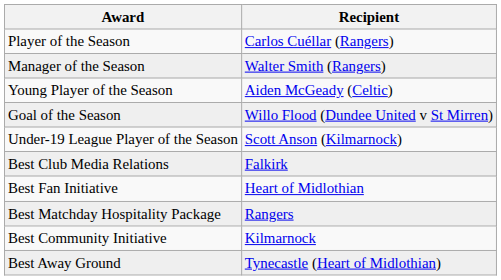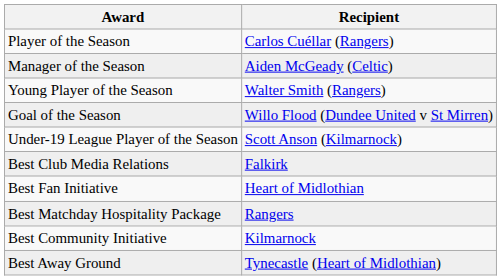Manager of the Season | Recipient: Walter Smith (Rangers) -> Aiden McGeady (Celtic)
Young Player of the Season | Recipient: Aiden McGeady (Celtic) -> Walter Smith (Rangers)
